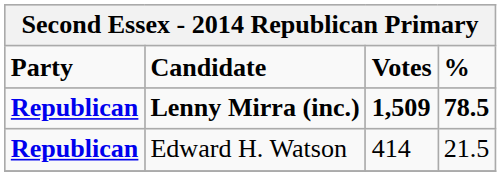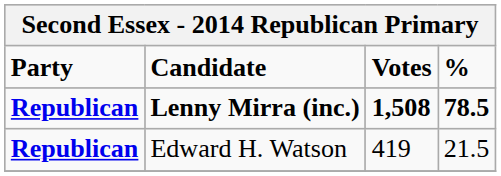Lenny Mirra (inc.) | Votes: 1,509 -> 1,508
Edward H. Watson | Votes: 414 -> 419
